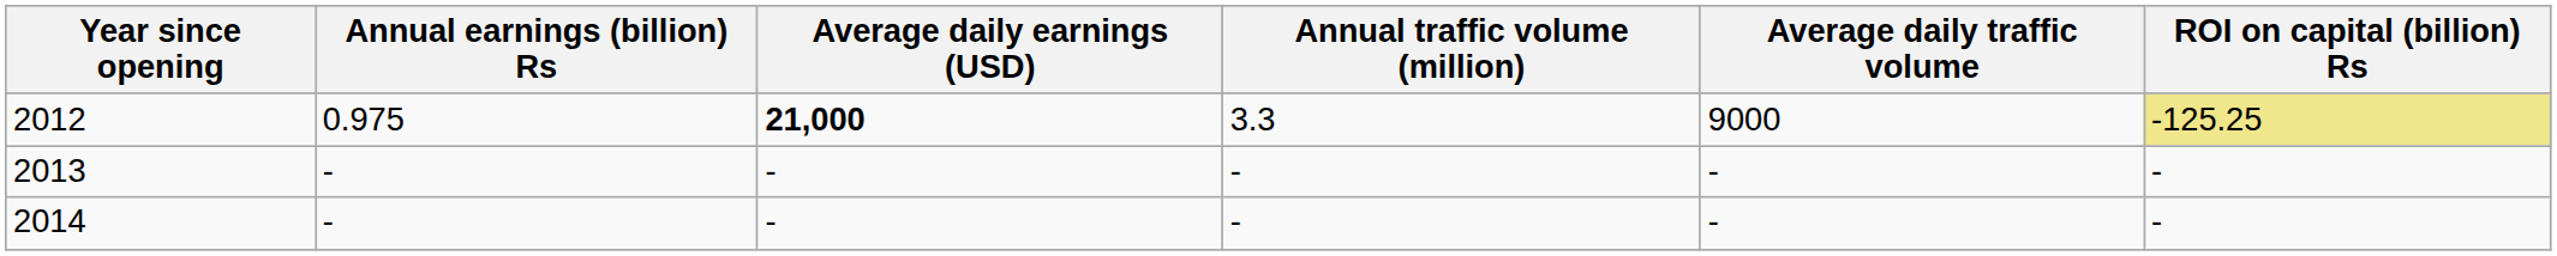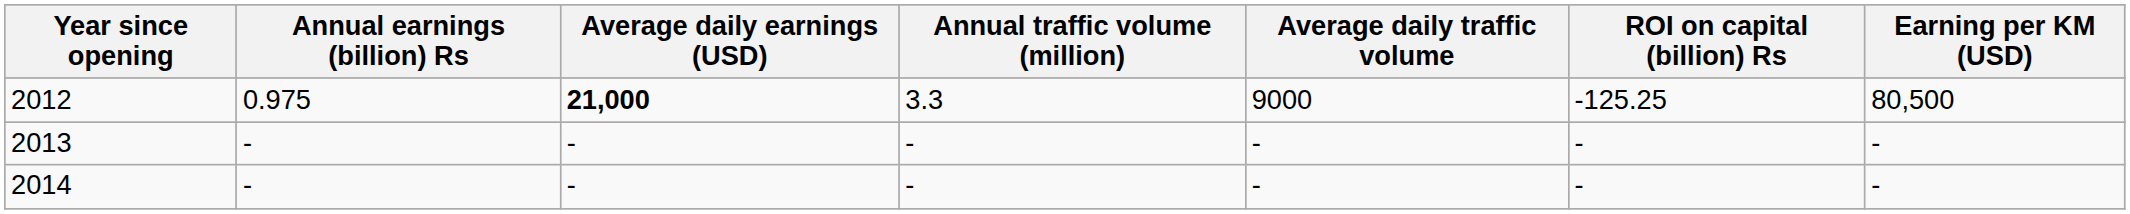+ column: Earning per KM (USD) | 80,500 | - | -
2012 | ROI on capital (billion) Rs: khaki background -> no background
